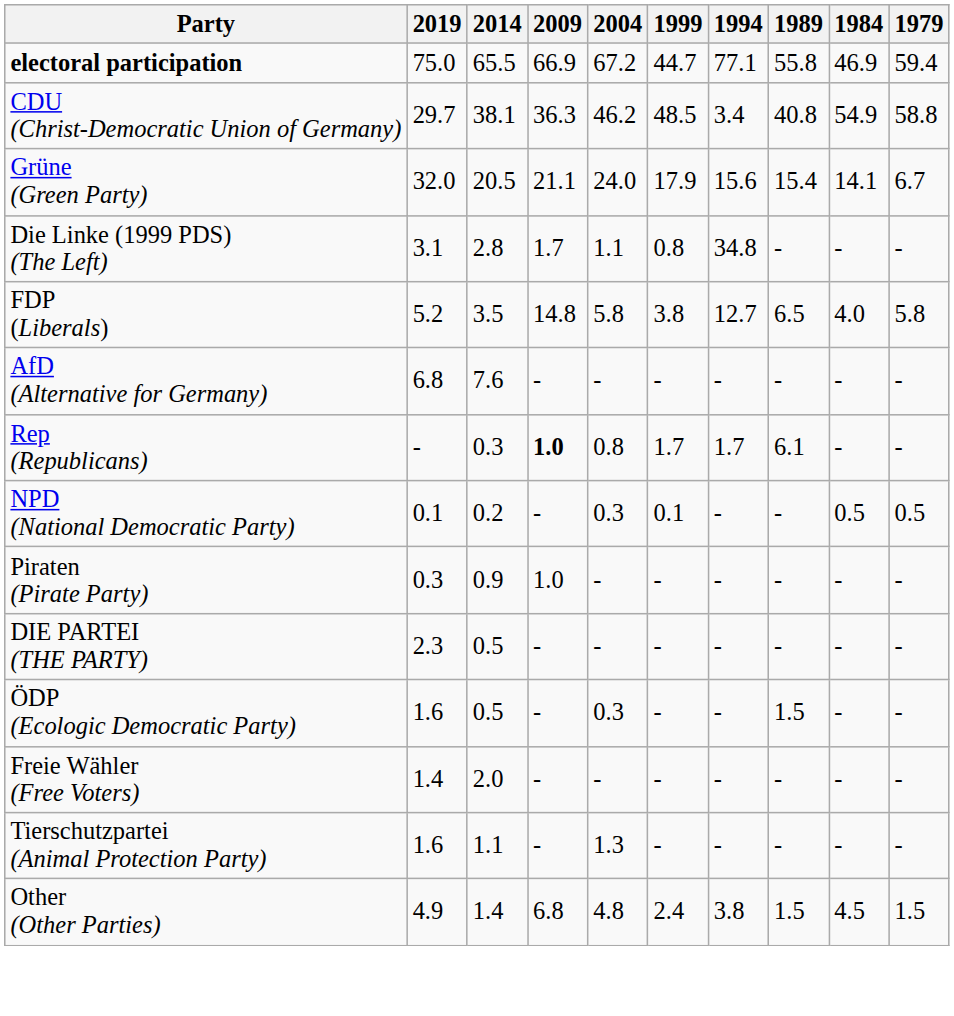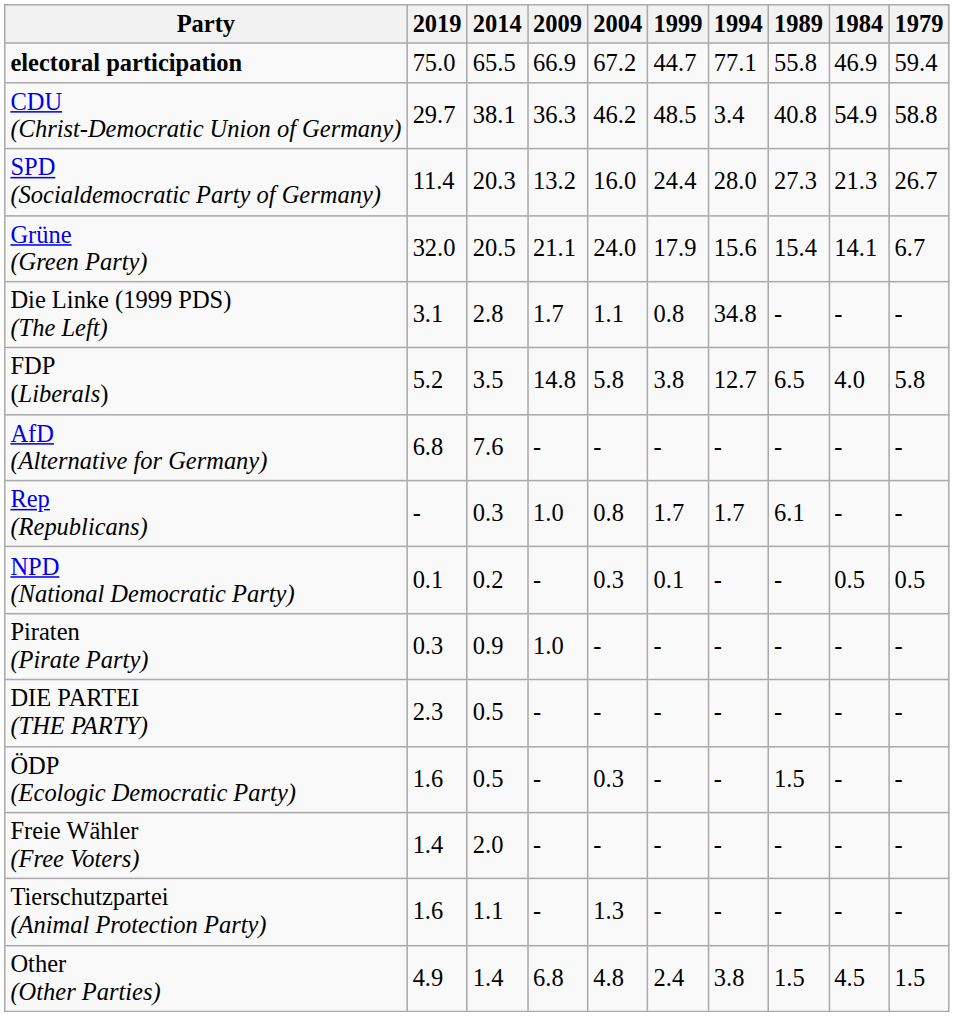+ row: SPD (Socialdemocratic Party of Germany) | 11.4 | 20.3 | 13.2 | 16.0 | 24.4 | 28.0 | 27.3 | 21.3 | 26.7
Rep (Republicans) | 2009: bold -> normal
